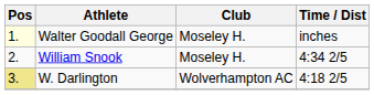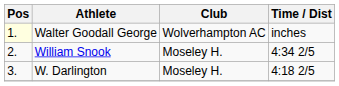Walter Goodall George | Club: Moseley H. -> Wolverhampton AC
W. Darlington | Pos: khaki background -> no background
W. Darlington | Club: Wolverhampton AC -> Moseley H.
